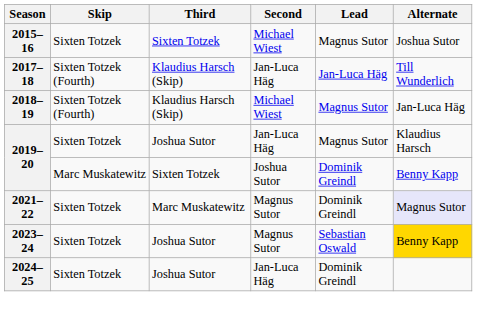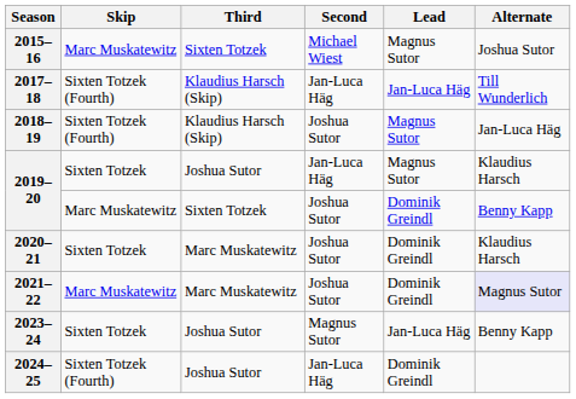2015–16 | Skip: Sixten Totzek -> Marc Muskatewitz
2018–19 | Second: Michael Wiest -> Joshua Sutor
+ row: 2020–21 | Sixten Totzek | Marc Muskatewitz | Joshua Sutor | Dominik Greindl | Klaudius Harsch
2021–22 | Skip: Sixten Totzek -> Marc Muskatewitz
2021–22 | Second: Magnus Sutor -> Joshua Sutor
2023–24 | Lead: Sebastian Oswald -> Jan-Luca Häg
2023–24 | Alternate: gold background -> no background
2024–25 | Skip: Sixten Totzek -> Sixten Totzek (Fourth)
